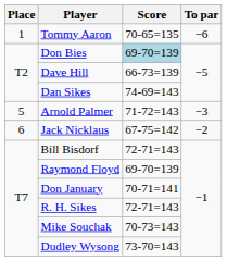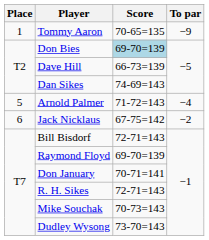Tommy Aaron | To par: −6 -> −9
Arnold Palmer | To par: −3 -> −4
